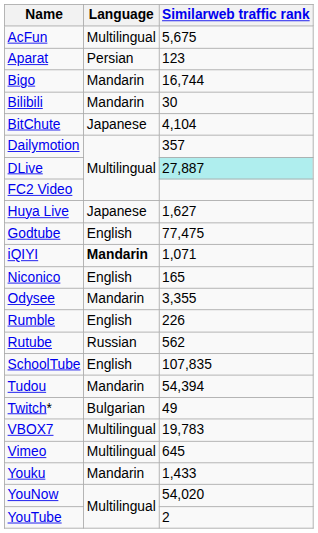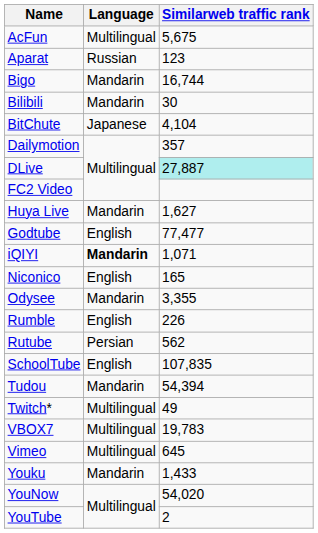Aparat | Language: Persian -> Russian
Huya Live | Language: Japanese -> Mandarin
Godtube | Similarweb traffic rank: 77,475 -> 77,477
Rutube | Language: Russian -> Persian
Twitch* | Language: Bulgarian -> Multilingual
